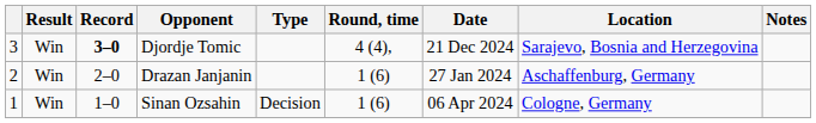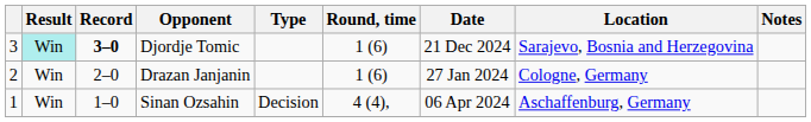Djordje Tomic | Result: no background -> paleturquoise background
Djordje Tomic | Round, time: 4 (4), -> 1 (6)
Drazan Janjanin | Location: Aschaffenburg, Germany -> Cologne, Germany
Sinan Ozsahin | Round, time: 1 (6) -> 4 (4),
Sinan Ozsahin | Location: Cologne, Germany -> Aschaffenburg, Germany
